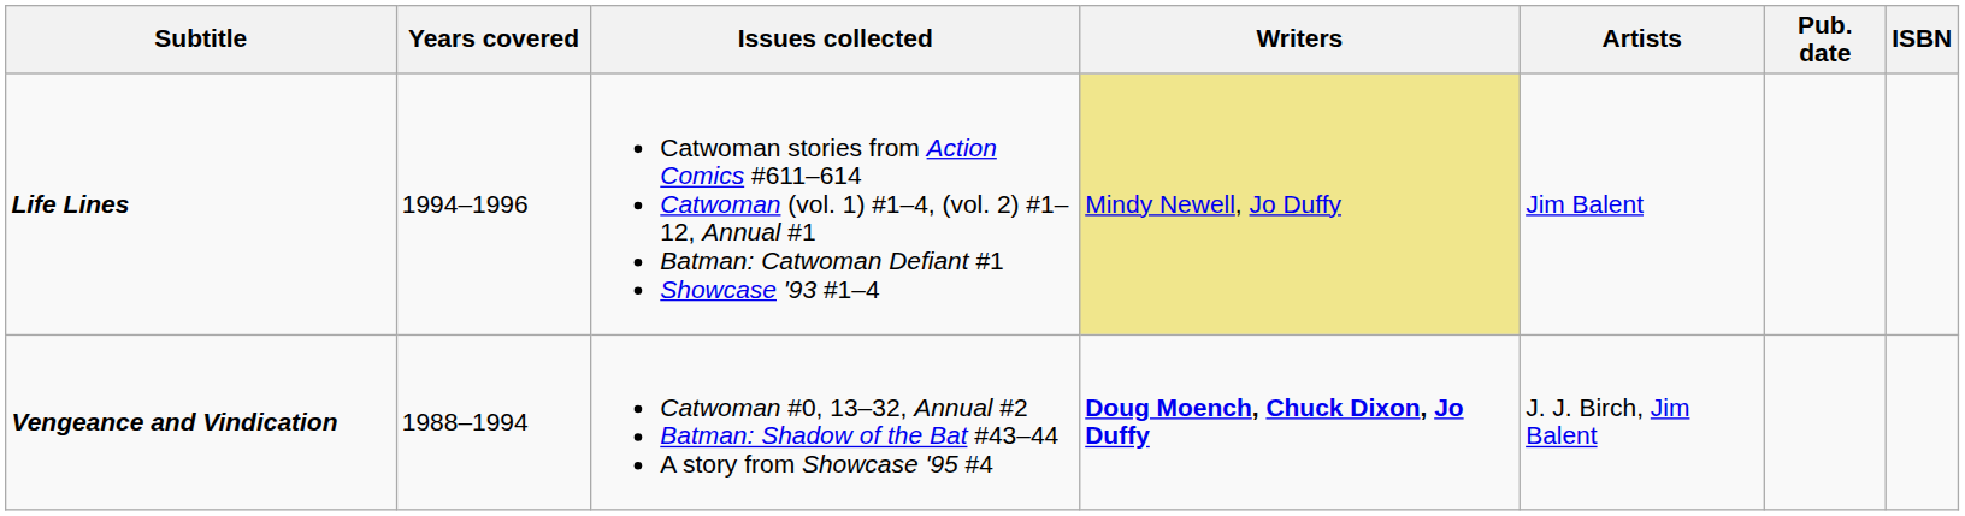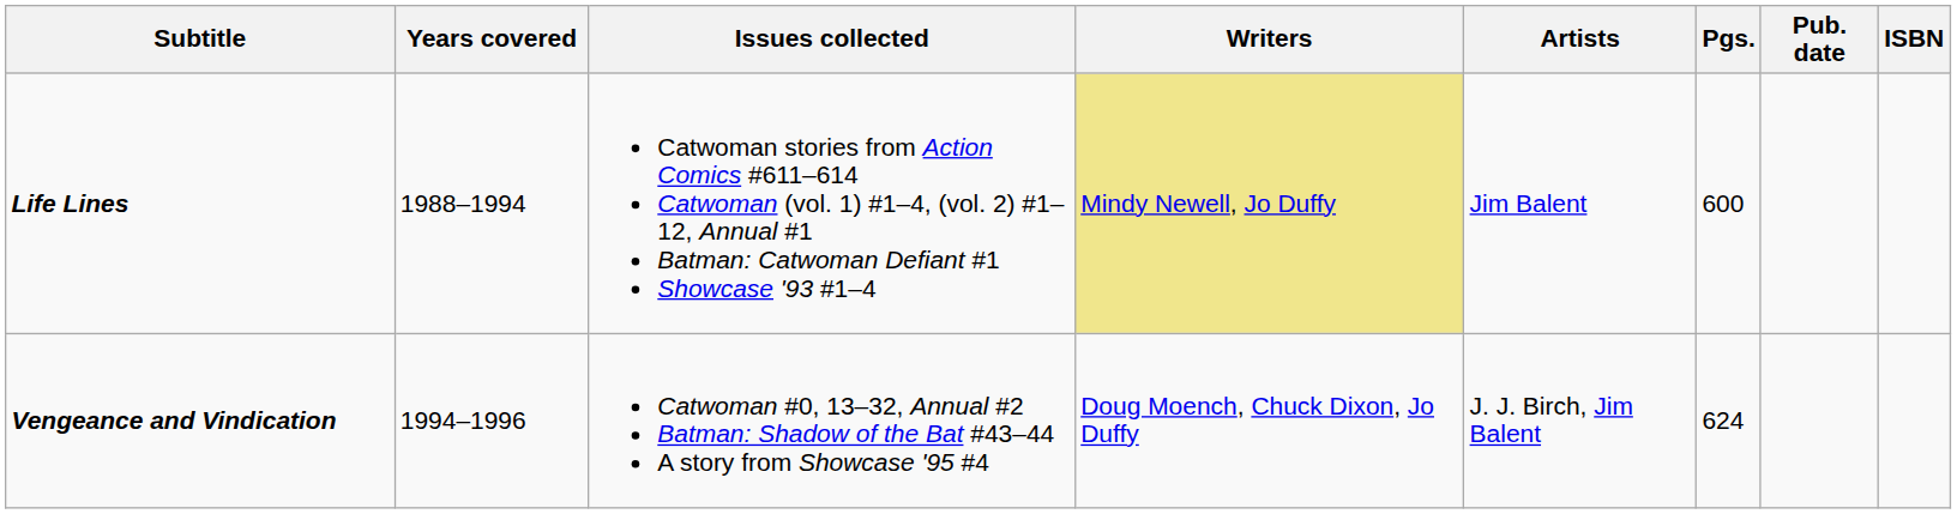+ column: Pgs. | 600 | 624
Life Lines | Years covered: 1994–1996 -> 1988–1994
Vengeance and Vindication | Years covered: 1988–1994 -> 1994–1996
Vengeance and Vindication | Writers: bold -> normal
